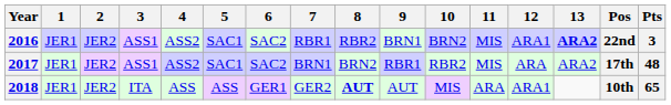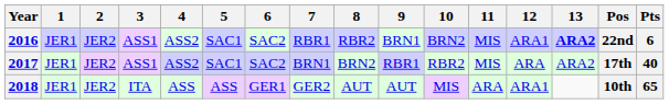2016 | Pts: 3 -> 6
2017 | Pts: 48 -> 40
2018 | 8: bold -> normal
